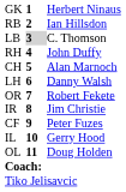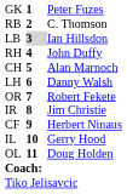GK | column 3: Herbert Ninaus -> Peter Fuzes
RB | column 3: Ian Hillsdon -> C. Thomson
LB | column 3: C. Thomson -> Ian Hillsdon
CF | column 3: Peter Fuzes -> Herbert Ninaus
